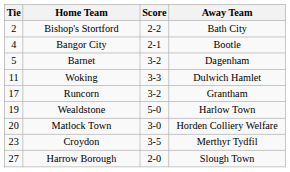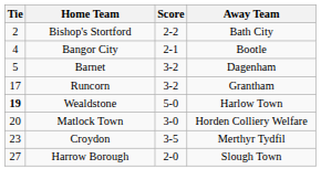- row: 11 | Woking | 3-3 | Dulwich Hamlet
Wealdstone | Tie: normal -> bold
